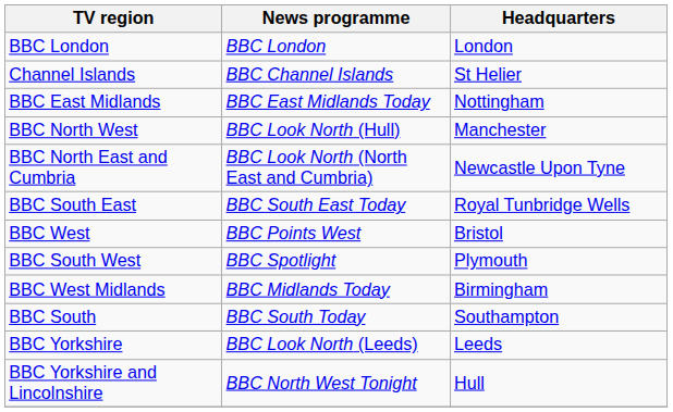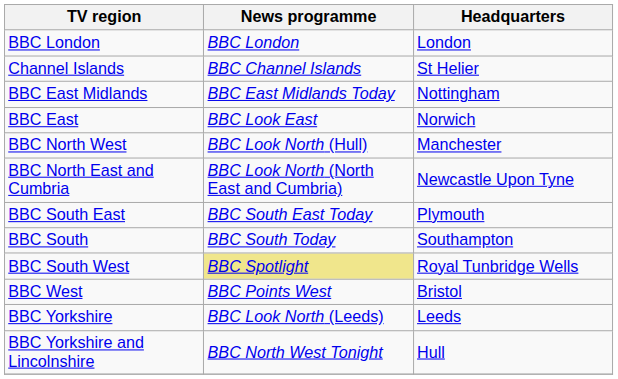+ row: BBC East | BBC Look East | Norwich
BBC South East | Headquarters: Royal Tunbridge Wells -> Plymouth
rows swapped: BBC South <-> BBC West
BBC South West | News programme: no background -> khaki background
BBC South West | Headquarters: Plymouth -> Royal Tunbridge Wells
- row: BBC West Midlands | BBC Midlands Today | Birmingham
